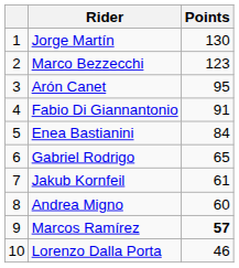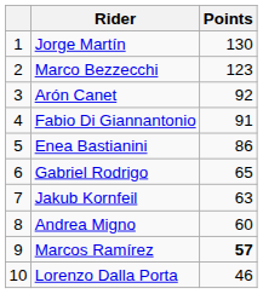Arón Canet | Points: 95 -> 92
Enea Bastianini | Points: 84 -> 86
Jakub Kornfeil | Points: 61 -> 63
